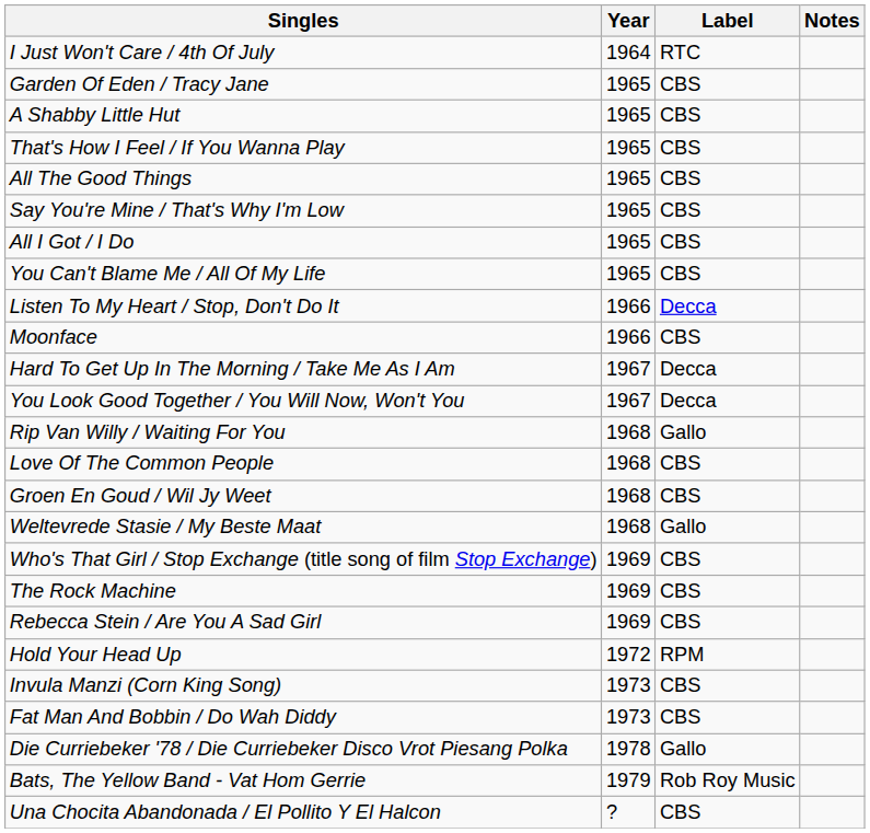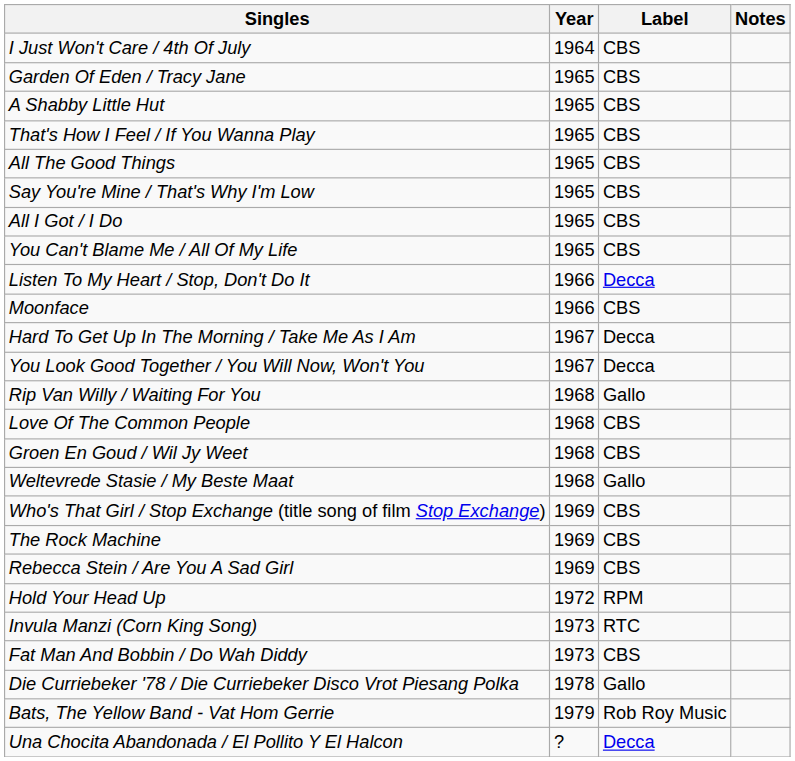I Just Won't Care / 4th Of July | Label: RTC -> CBS
Invula Manzi (Corn King Song) | Label: CBS -> RTC
Una Chocita Abandonada / El Pollito Y El Halcon | Label: CBS -> Decca
